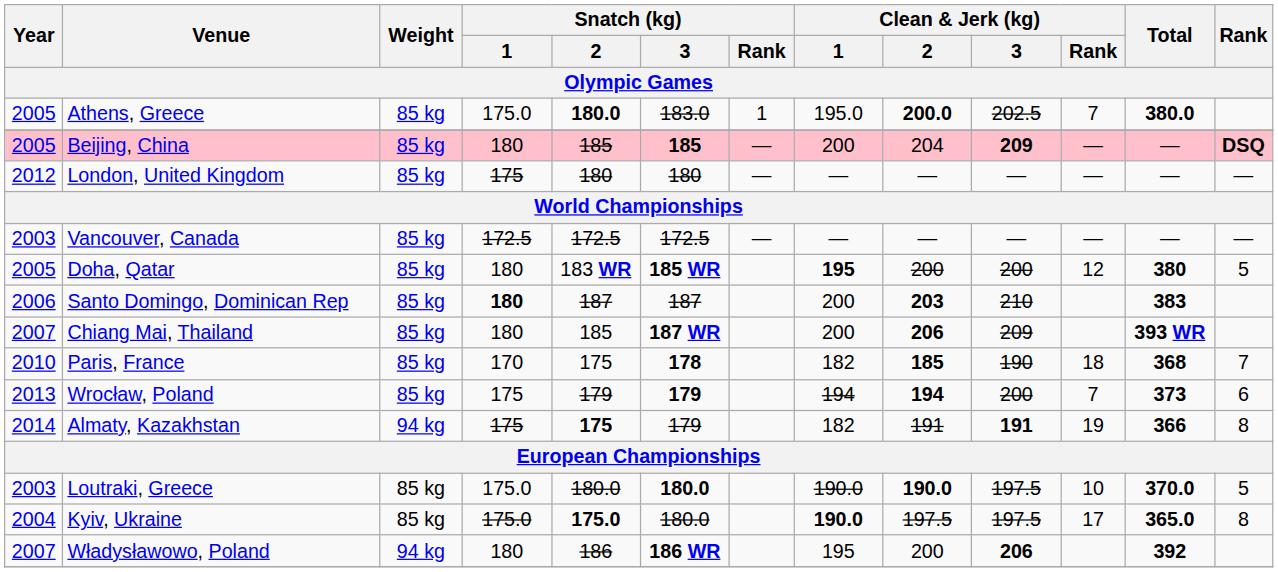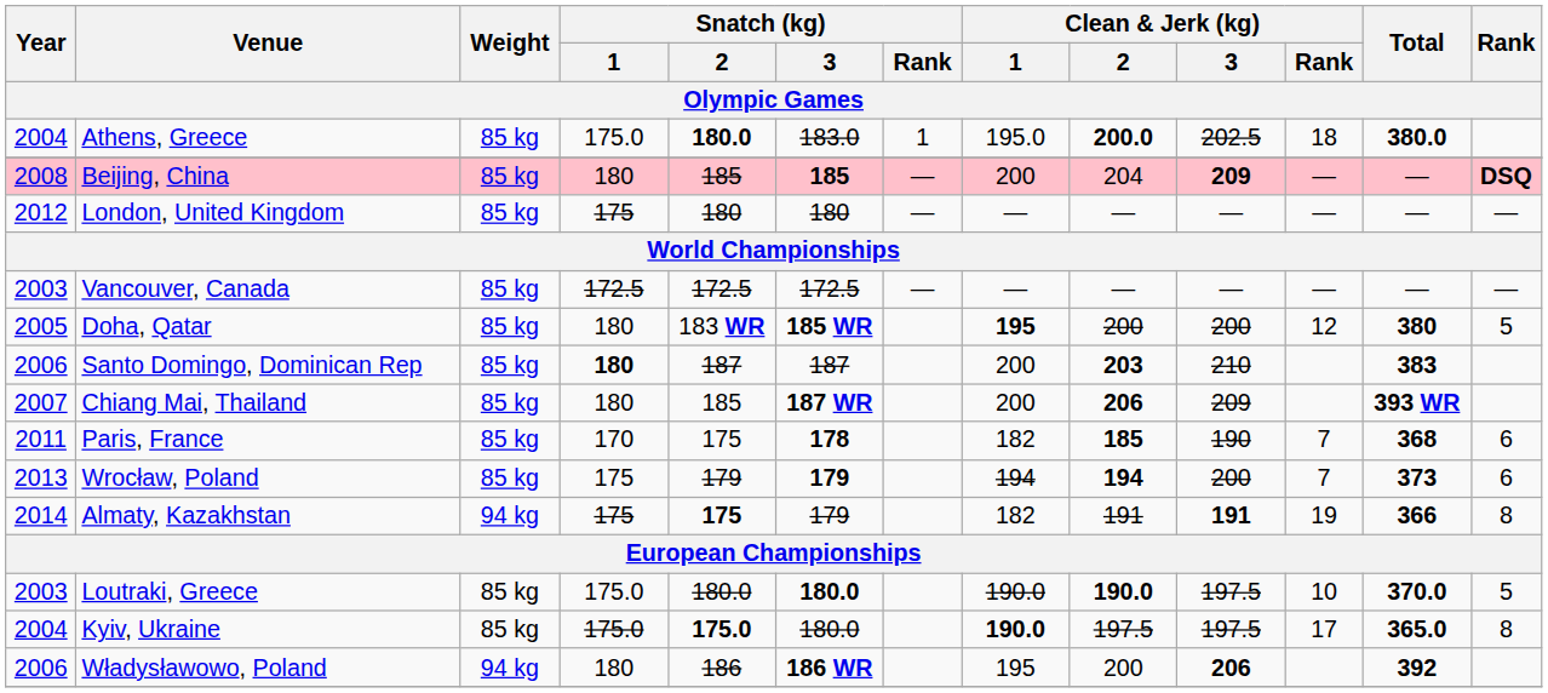Athens, Greece | Year: 2005 -> 2004
Athens, Greece | Clean & Jerk (kg) / Rank: 7 -> 18
Beijing, China | Year: 2005 -> 2008
Paris, France | Year: 2010 -> 2011
Paris, France | Clean & Jerk (kg) / Rank: 18 -> 7
Paris, France | Rank: 7 -> 6
Władysławowo, Poland | Year: 2007 -> 2006
